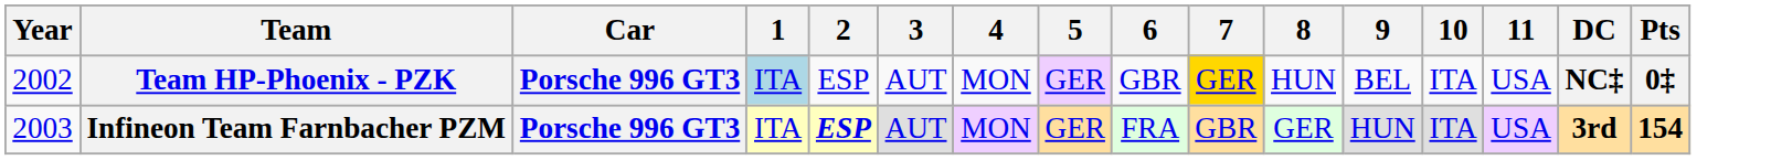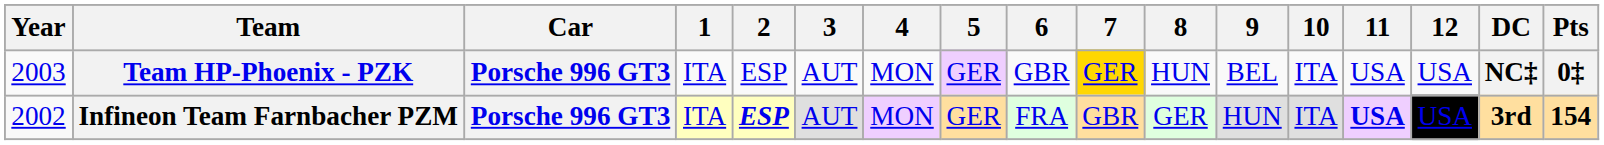+ column: 12 | USA | USA
Team HP-Phoenix - PZK | Year: 2002 -> 2003
Team HP-Phoenix - PZK | 1: lightblue background -> no background
Infineon Team Farnbacher PZM | Year: 2003 -> 2002
Infineon Team Farnbacher PZM | 11: normal -> bold
